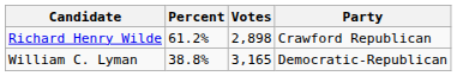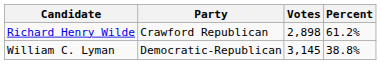columns swapped: Party <-> Percent
William C. Lyman | Votes: 3,165 -> 3,145
